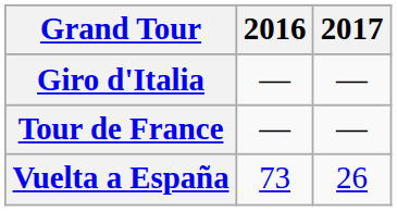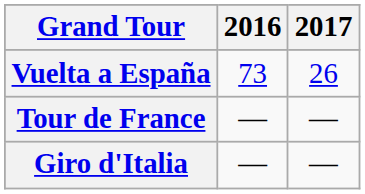rows swapped: Giro d'Italia <-> Vuelta a España
